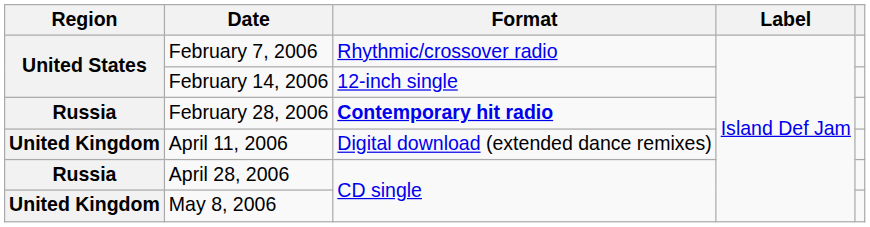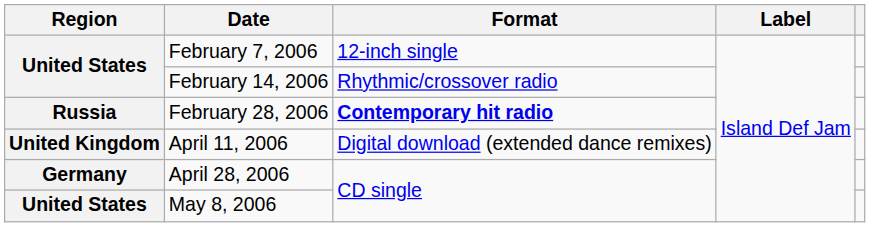February 7, 2006 | Format: Rhythmic/crossover radio -> 12-inch single
February 14, 2006 | Format: 12-inch single -> Rhythmic/crossover radio
April 28, 2006 | Region: Russia -> Germany
May 8, 2006 | Region: United Kingdom -> United States
